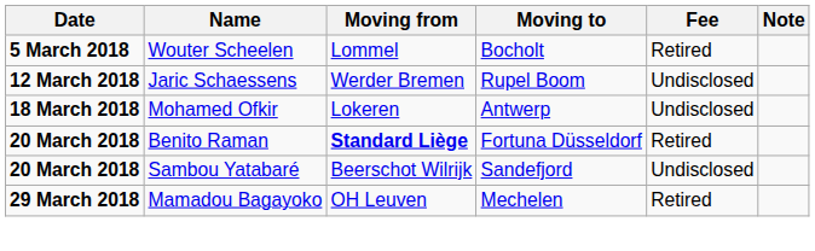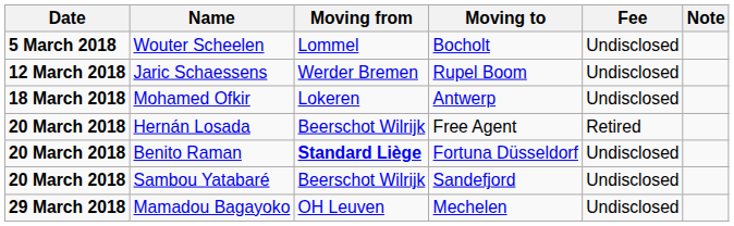Wouter Scheelen | Fee: Retired -> Undisclosed
+ row: 20 March 2018 | Hernán Losada | Beerschot Wilrijk | Free Agent | Retired
Benito Raman | Fee: Retired -> Undisclosed
Mamadou Bagayoko | Fee: Retired -> Undisclosed
